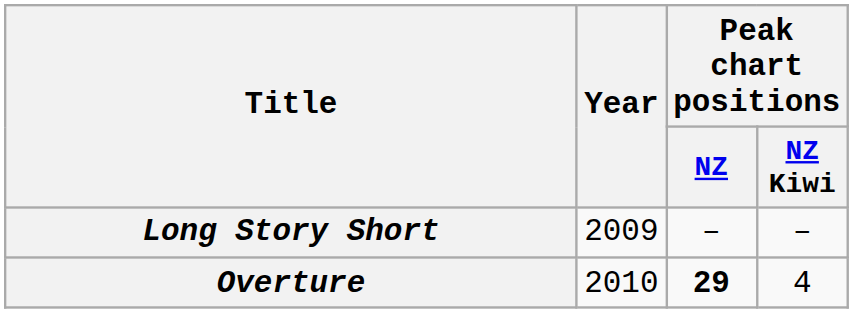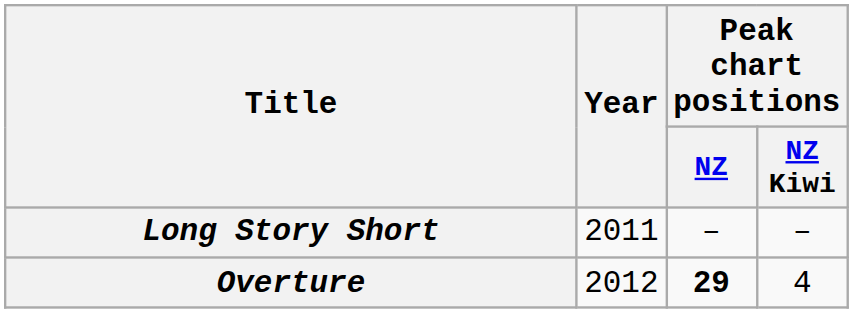Long Story Short | Year: 2009 -> 2011
Overture | Year: 2010 -> 2012
